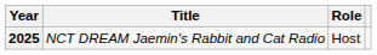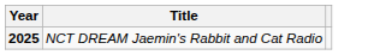- column: Role | Host
